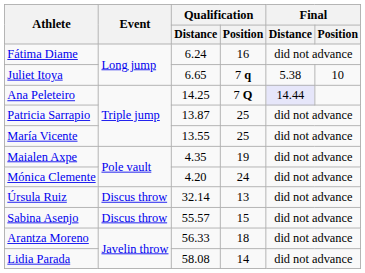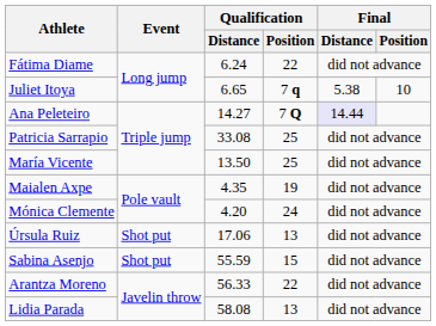Fátima Diame | Qualification / Position: 16 -> 22
Ana Peleteiro | Qualification / Distance: 14.25 -> 14.27
Patricia Sarrapio | Qualification / Distance: 13.87 -> 33.08
María Vicente | Qualification / Distance: 13.55 -> 13.50
Úrsula Ruiz | Event: Discus throw -> Shot put
Úrsula Ruiz | Qualification / Distance: 32.14 -> 17.06
Sabina Asenjo | Event: Discus throw -> Shot put
Sabina Asenjo | Qualification / Distance: 55.57 -> 55.59
Arantza Moreno | Qualification / Position: 18 -> 22
Lidia Parada | Qualification / Position: 14 -> 13
